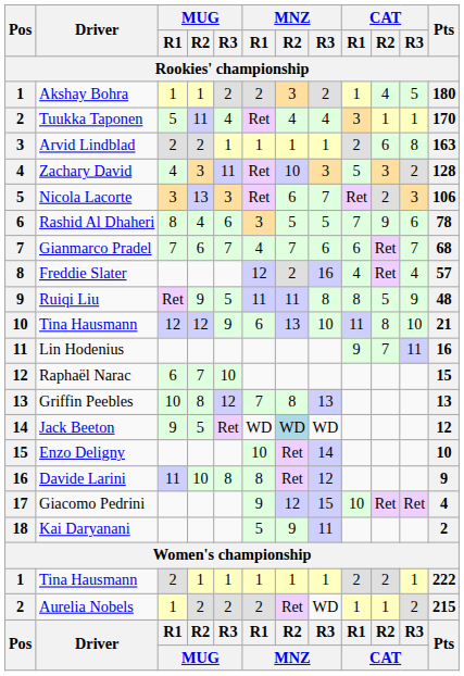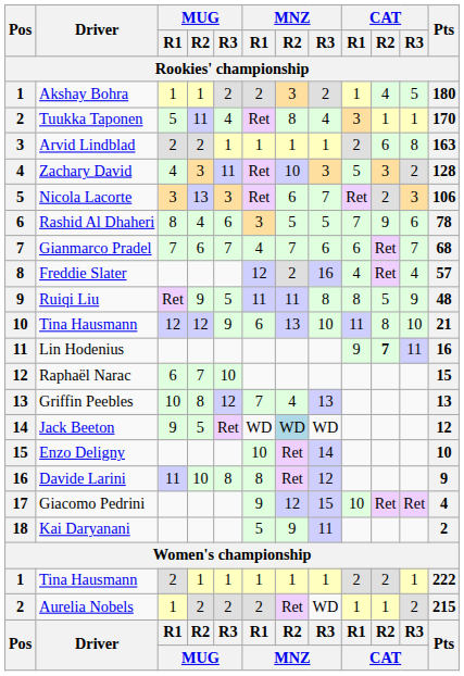Tuukka Taponen | MNZ / R2: 4 -> 8
Lin Hodenius | CAT / R2: normal -> bold
Griffin Peebles | MNZ / R2: 8 -> 4
